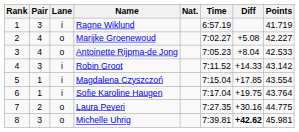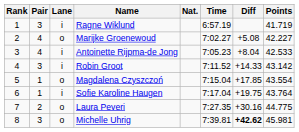Antoinette Rijpma-de Jong | Lane: o -> i
Magdalena Czyszczoń | Lane: i -> o
